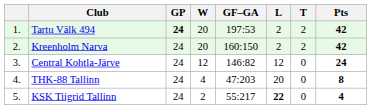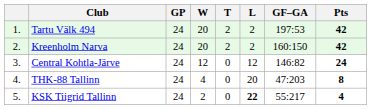columns swapped: T <-> GF–GA
Tartu Välk 494 | GP: bold -> normal
